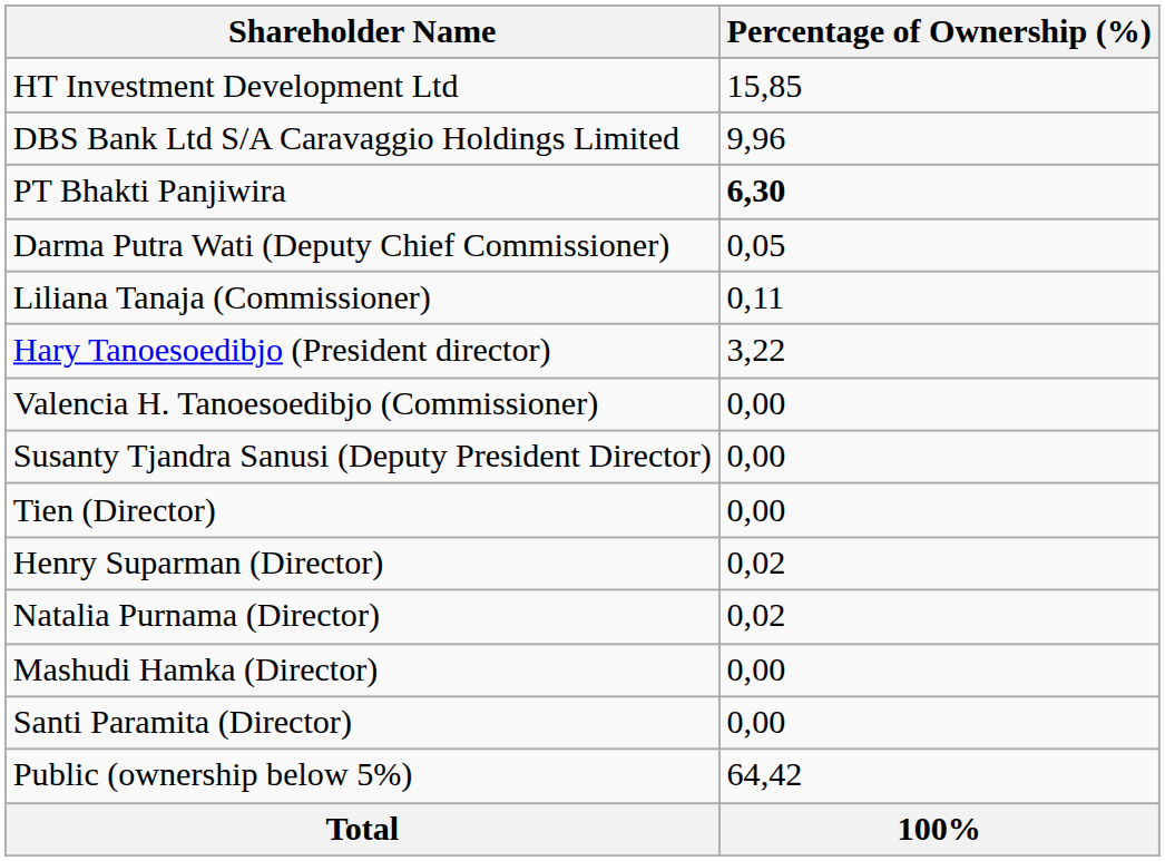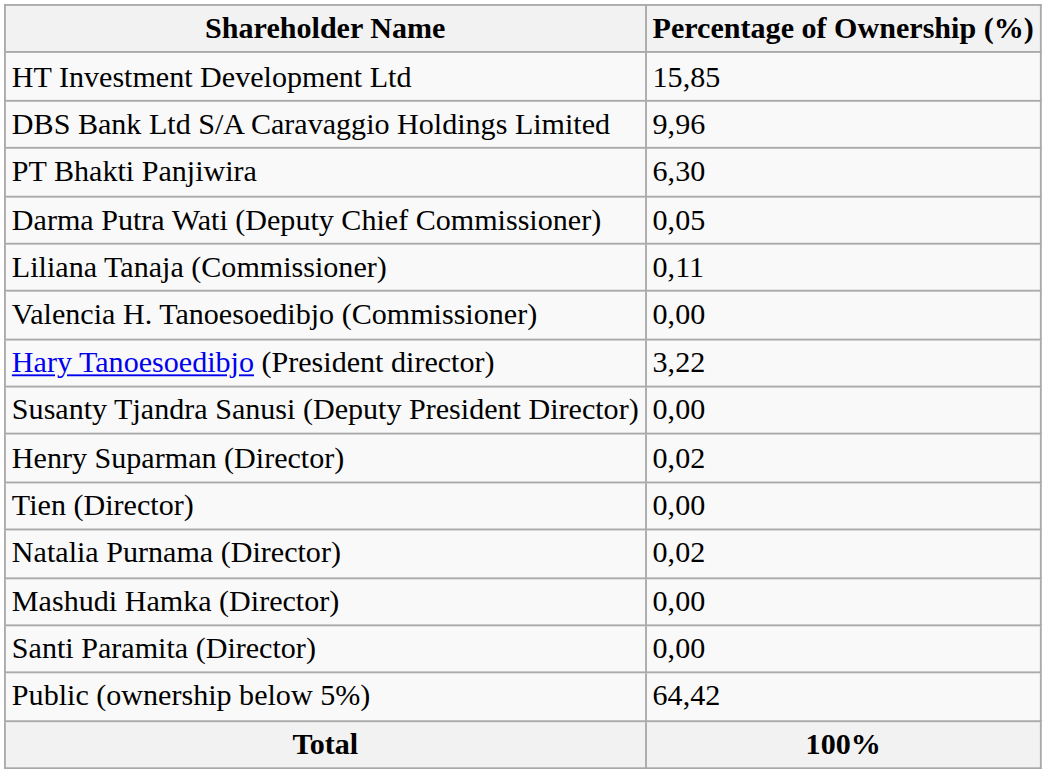PT Bhakti Panjiwira | Percentage of Ownership (%): bold -> normal
rows swapped: Valencia H. Tanoesoedibjo (Commissioner) <-> Hary Tanoesoedibjo (President director)
rows swapped: Tien (Director) <-> Henry Suparman (Director)
